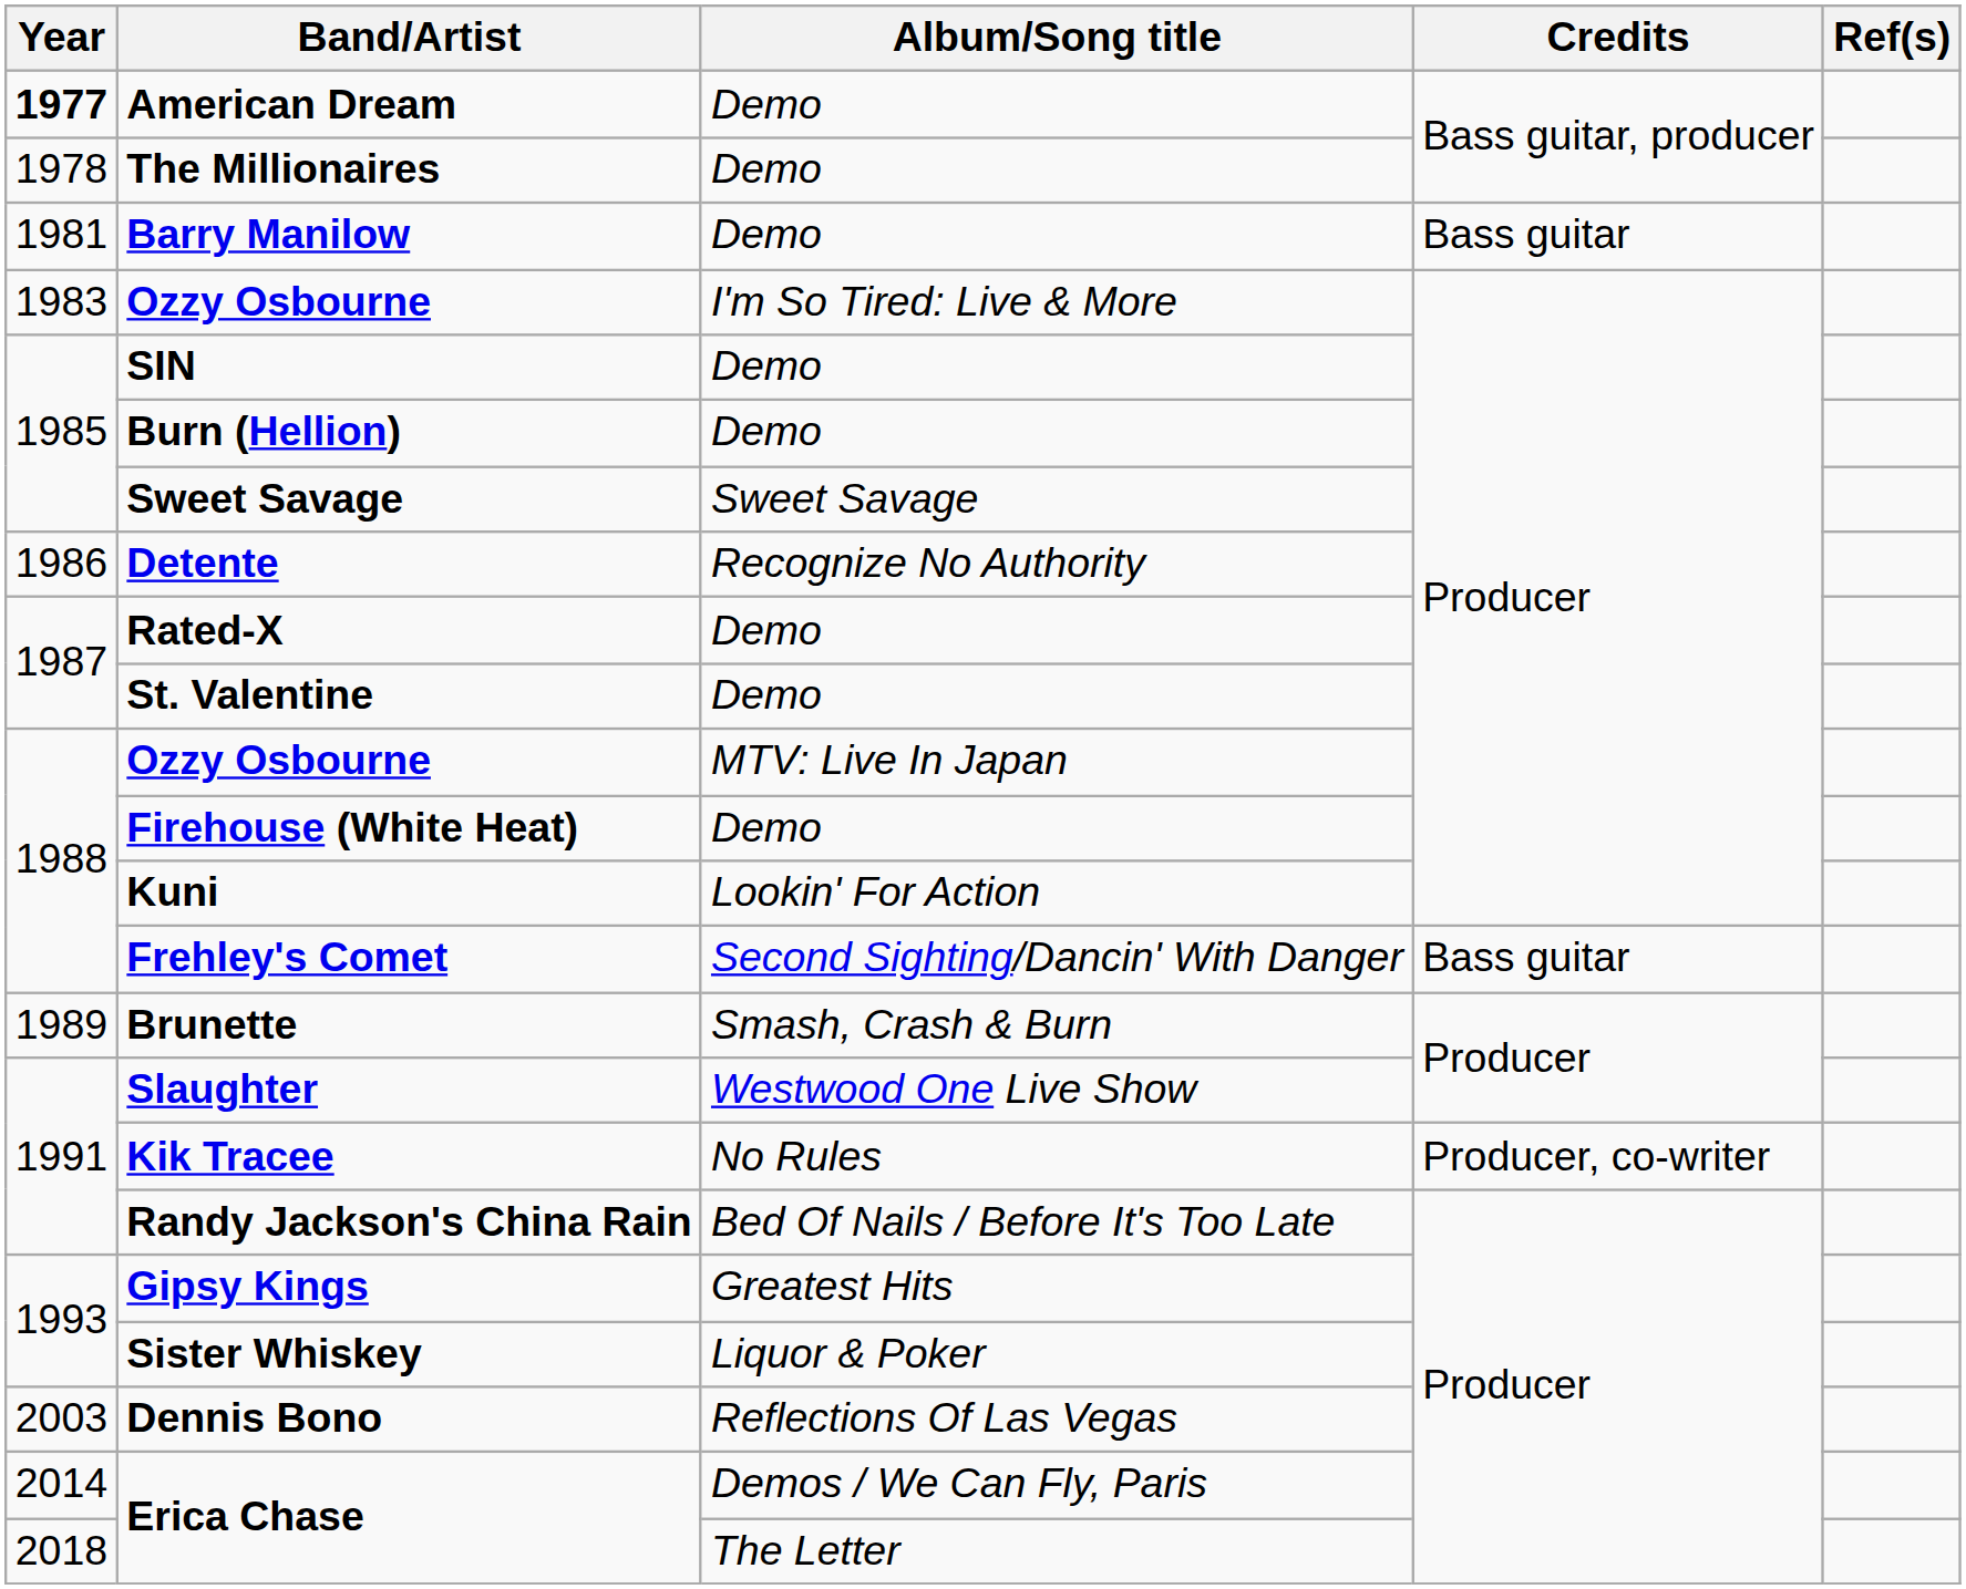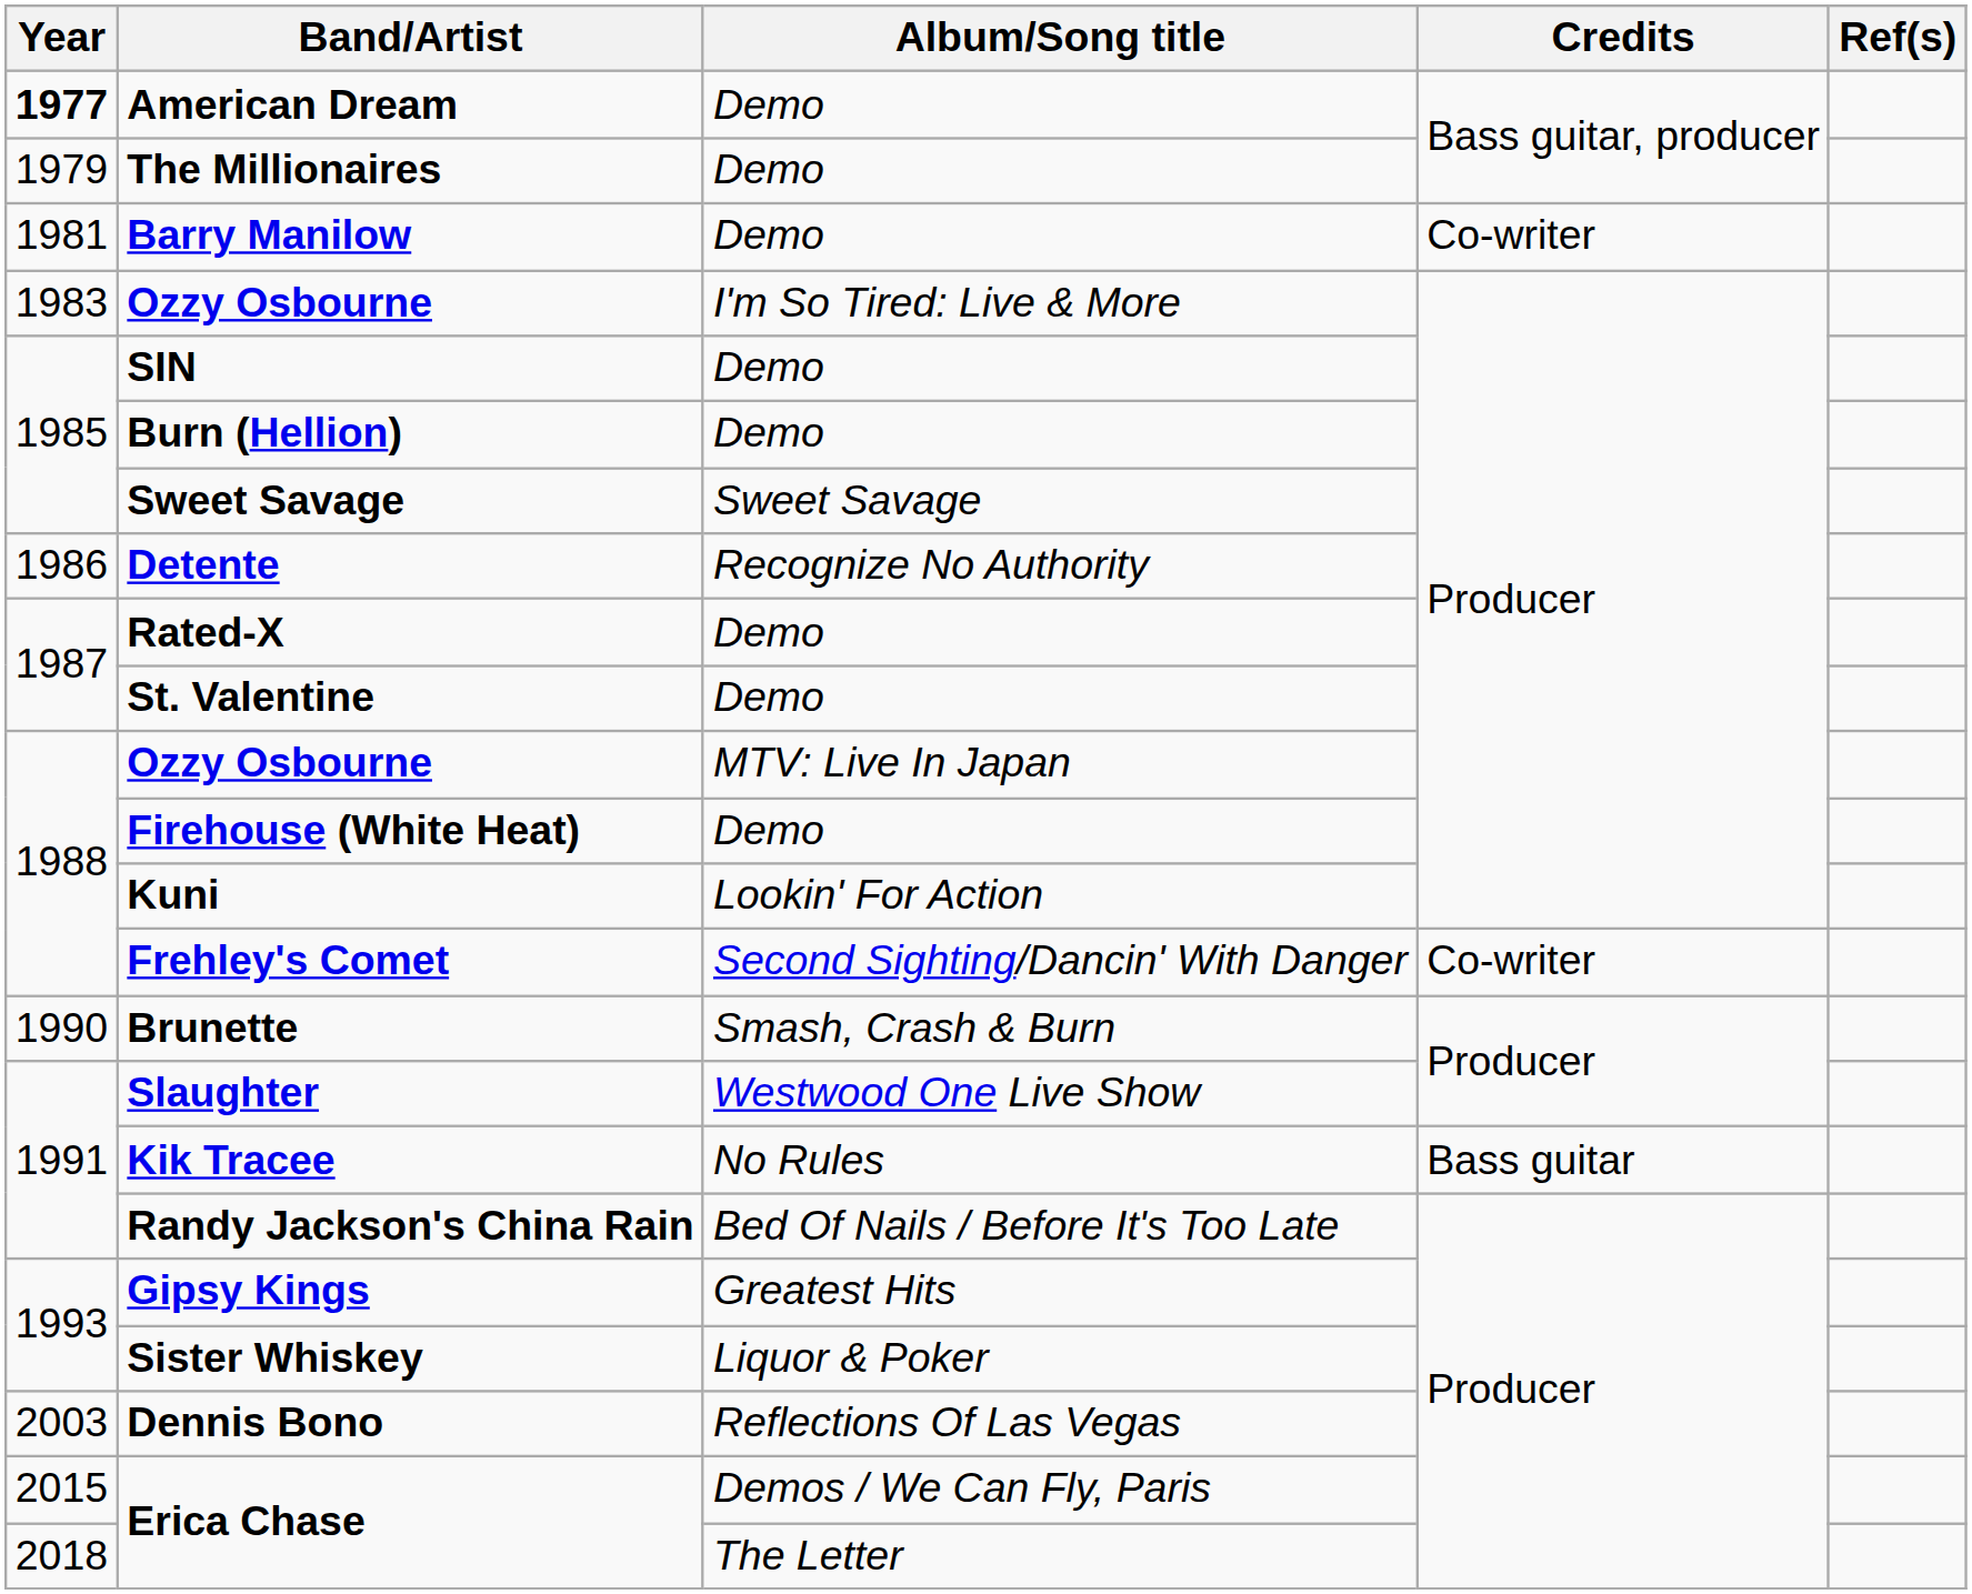The Millionaires | Year: 1978 -> 1979
Barry Manilow | Credits: Bass guitar -> Co-writer
Frehley's Comet | Credits: Bass guitar -> Co-writer
Brunette | Year: 1989 -> 1990
Kik Tracee | Credits: Producer, co-writer -> Bass guitar
Erica Chase / Demos / We Can Fly, Paris | Year: 2014 -> 2015
